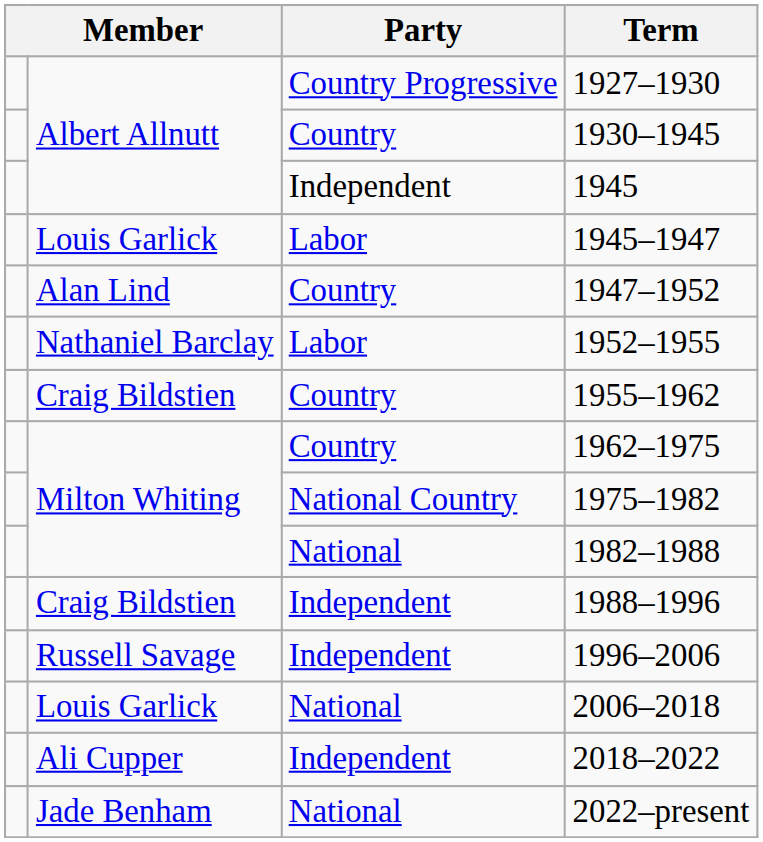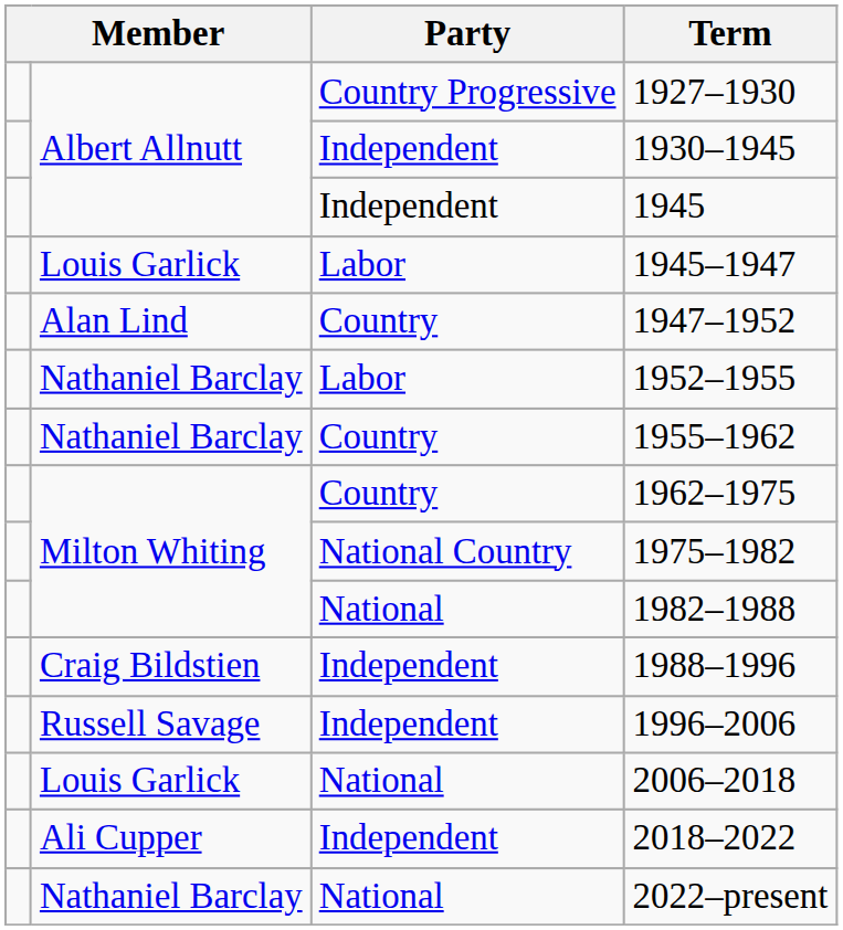1930–1945 | Party: Country -> Independent
1955–1962 | column 2: Craig Bildstien -> Nathaniel Barclay
2022–present | column 2: Jade Benham -> Nathaniel Barclay
